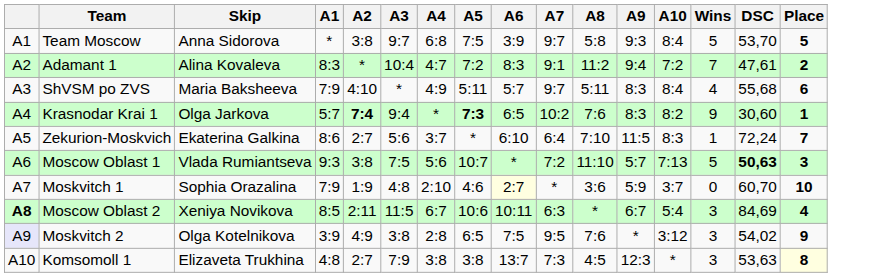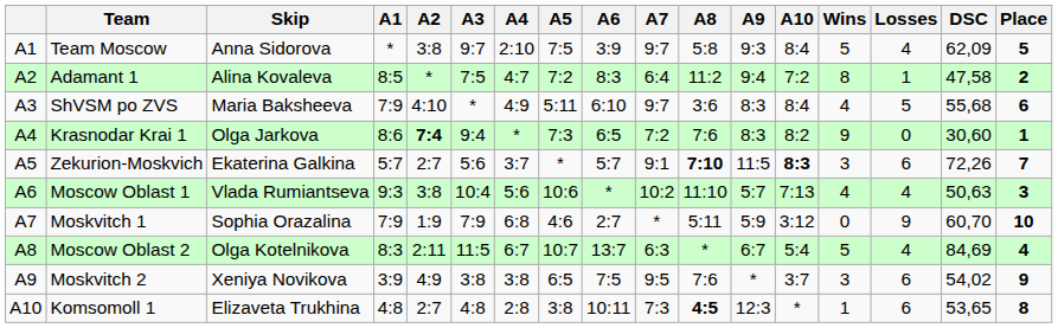+ column: Losses | 4 | 1 | 5 | 0 | 6 | 4 | 9 | 4 | 6 | 6
Team Moscow | А4: 6:8 -> 2:10
Team Moscow | DSC: 53,70 -> 62,09
Adamant 1 | А1: 8:3 -> 8:5
Adamant 1 | А3: 10:4 -> 7:5
Adamant 1 | А7: 9:1 -> 6:4
Adamant 1 | Wins: 7 -> 8
Adamant 1 | DSC: 47,61 -> 47,58
ShVSM po ZVS | А6: 5:7 -> 6:10
ShVSM po ZVS | А8: 5:11 -> 3:6
Krasnodar Krai 1 | А1: 5:7 -> 8:6
Krasnodar Krai 1 | А5: bold -> normal
Krasnodar Krai 1 | А7: 10:2 -> 7:2
Zekurion-Moskvich | А1: 8:6 -> 5:7
Zekurion-Moskvich | А6: 6:10 -> 5:7
Zekurion-Moskvich | А7: 6:4 -> 9:1
Zekurion-Moskvich | А8: normal -> bold
Zekurion-Moskvich | А10: normal -> bold
Zekurion-Moskvich | Wins: 1 -> 3
Zekurion-Moskvich | DSC: 72,24 -> 72,26
Moscow Oblast 1 | А3: 7:5 -> 10:4
Moscow Oblast 1 | А5: 10:7 -> 10:6
Moscow Oblast 1 | А7: 7:2 -> 10:2
Moscow Oblast 1 | Wins: 5 -> 4
Moscow Oblast 1 | DSC: bold -> normal
Moskvitch 1 | А3: 4:8 -> 7:9
Moskvitch 1 | А4: 2:10 -> 6:8
Moskvitch 1 | А6: lightyellow background -> no background
Moskvitch 1 | А8: 3:6 -> 5:11
Moskvitch 1 | А10: 3:7 -> 3:12
Moscow Oblast 2 | column 1: bold -> normal
Moscow Oblast 2 | Skip: Xeniya Novikova -> Olga Kotelnikova
Moscow Oblast 2 | А1: 8:5 -> 8:3
Moscow Oblast 2 | А5: 10:6 -> 10:7
Moscow Oblast 2 | А6: 10:11 -> 13:7
Moscow Oblast 2 | Wins: 3 -> 5
Moskvitch 2 | column 1: lavender background -> no background
Moskvitch 2 | Skip: Olga Kotelnikova -> Xeniya Novikova
Moskvitch 2 | А4: 2:8 -> 3:8
Moskvitch 2 | А10: 3:12 -> 3:7
Komsomoll 1 | А3: 7:9 -> 4:8
Komsomoll 1 | А4: 3:8 -> 2:8
Komsomoll 1 | А6: 13:7 -> 10:11
Komsomoll 1 | А8: normal -> bold
Komsomoll 1 | Wins: 3 -> 1
Komsomoll 1 | DSC: 53,63 -> 53,65
Komsomoll 1 | Place: lightyellow background -> no background
